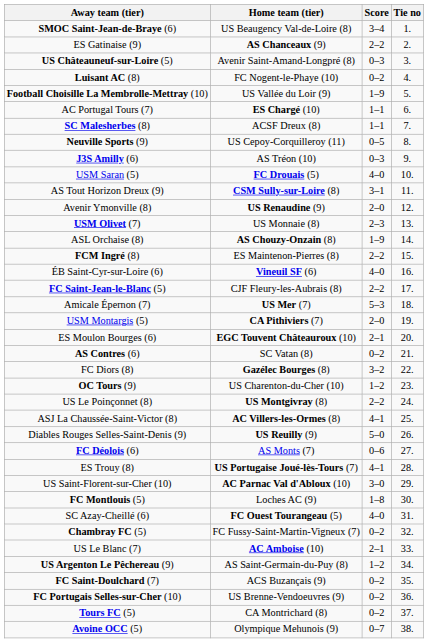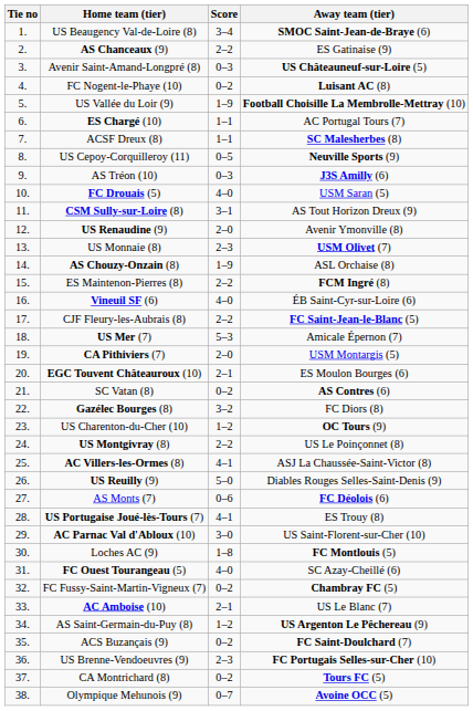columns swapped: Tie no <-> Away team (tier)
US Brenne-Vendoeuvres (9) | Score: 0–2 -> 2–3
